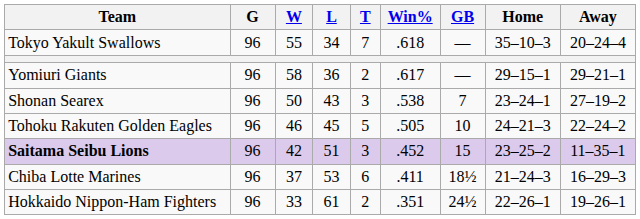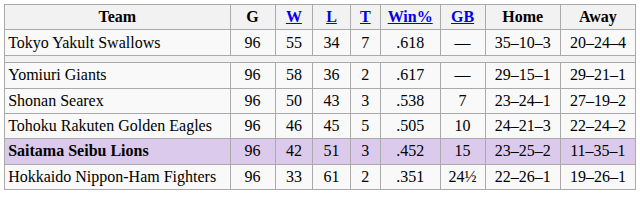- row: Chiba Lotte Marines | 96 | 37 | 53 | 6 | .411 | 18½ | 21–24–3 | 16–29–3
